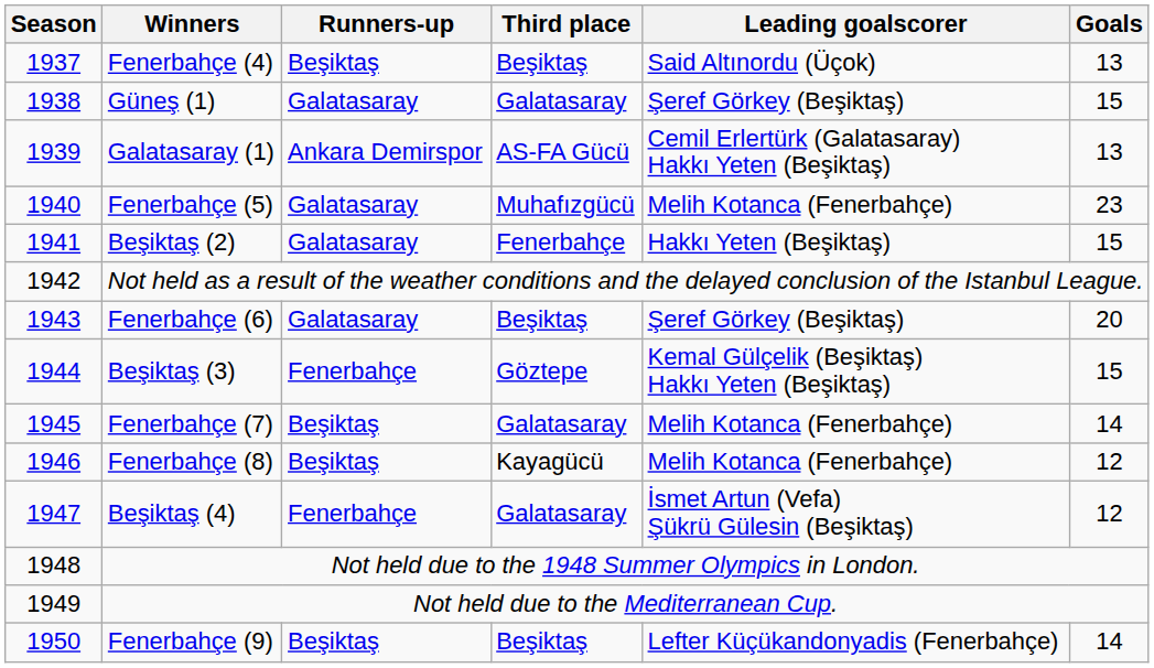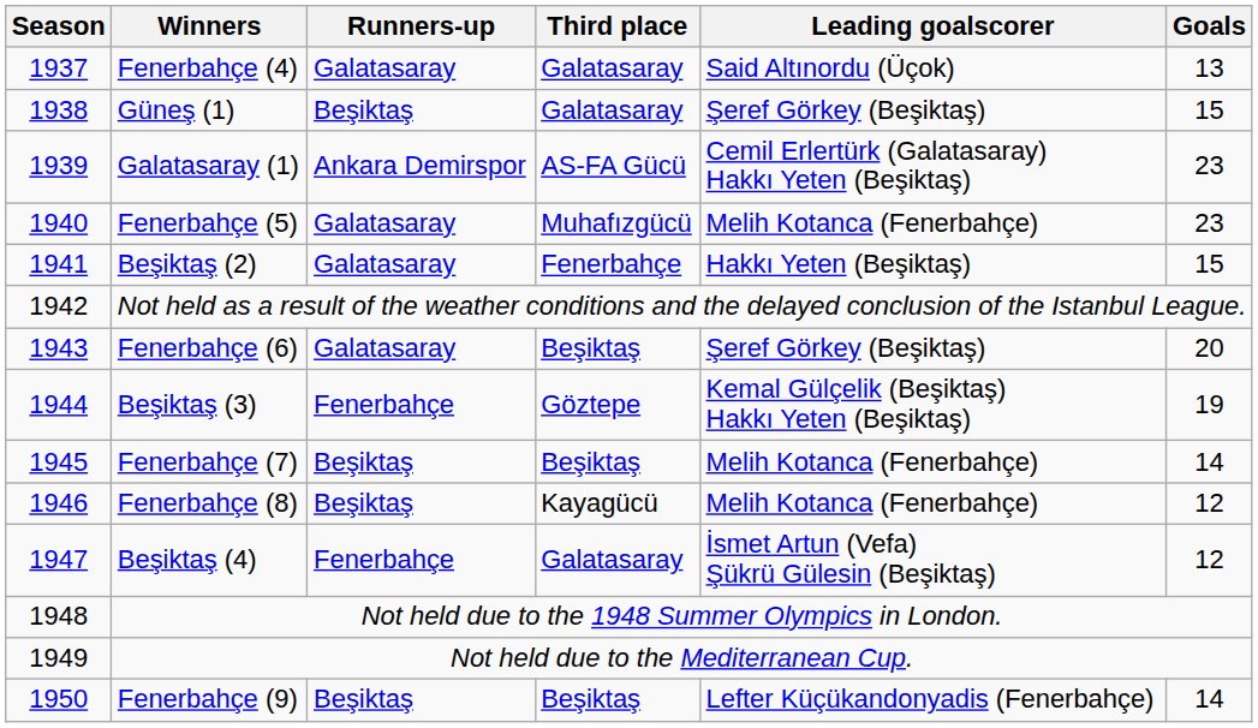Fenerbahçe (4) | Runners-up: Beşiktaş -> Galatasaray
Fenerbahçe (4) | Third place: Beşiktaş -> Galatasaray
Güneş (1) | Runners-up: Galatasaray -> Beşiktaş
Galatasaray (1) | Goals: 13 -> 23
Beşiktaş (3) | Goals: 15 -> 19
Fenerbahçe (7) | Third place: Galatasaray -> Beşiktaş
